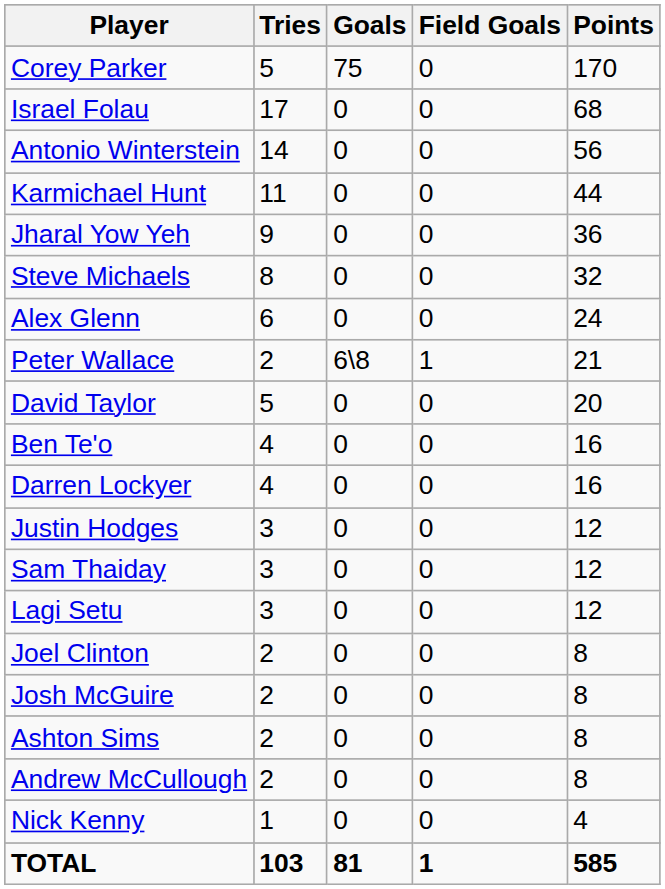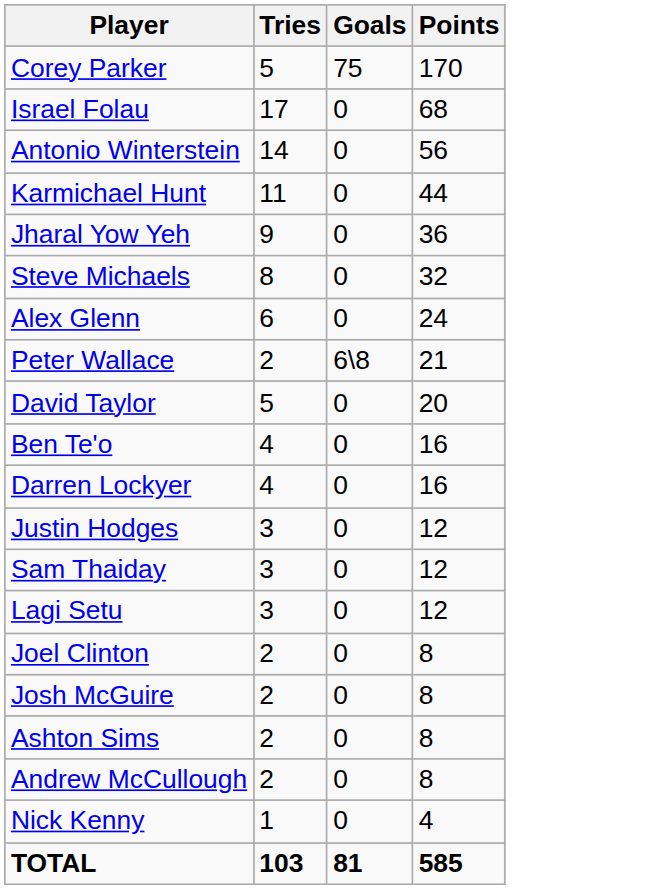- column: Field Goals | 0 | 0 | 0 | 0 | 0 | 0 | 0 | 1 | 0 | 0 | 0 | 0 | 0 | 0 | 0 | 0 | 0 | 0 | 0 | 1
